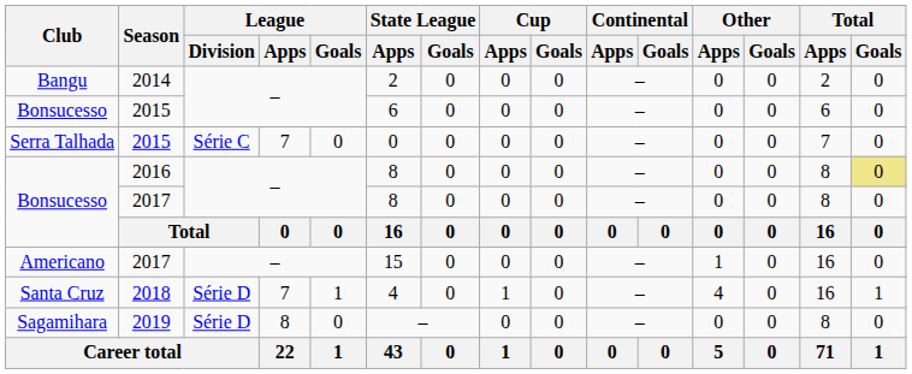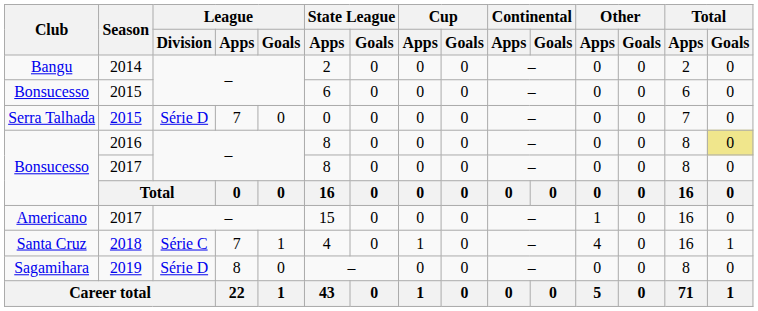Serra Talhada | League / Division: Série C -> Série D
Santa Cruz | League / Division: Série D -> Série C
